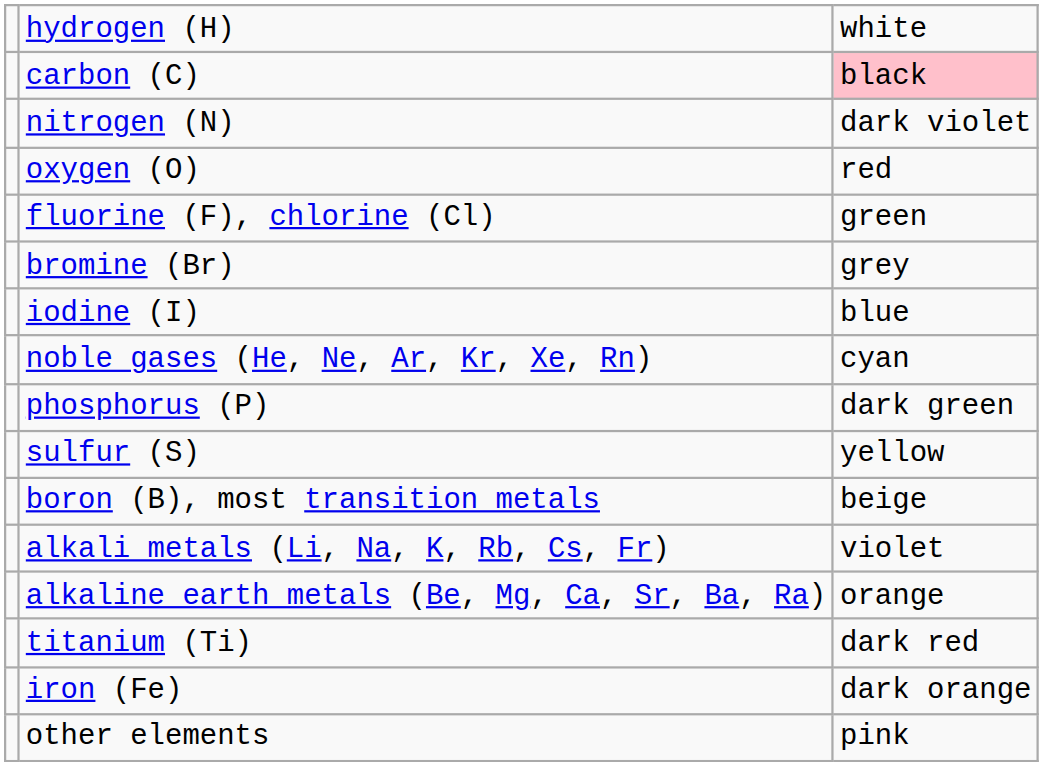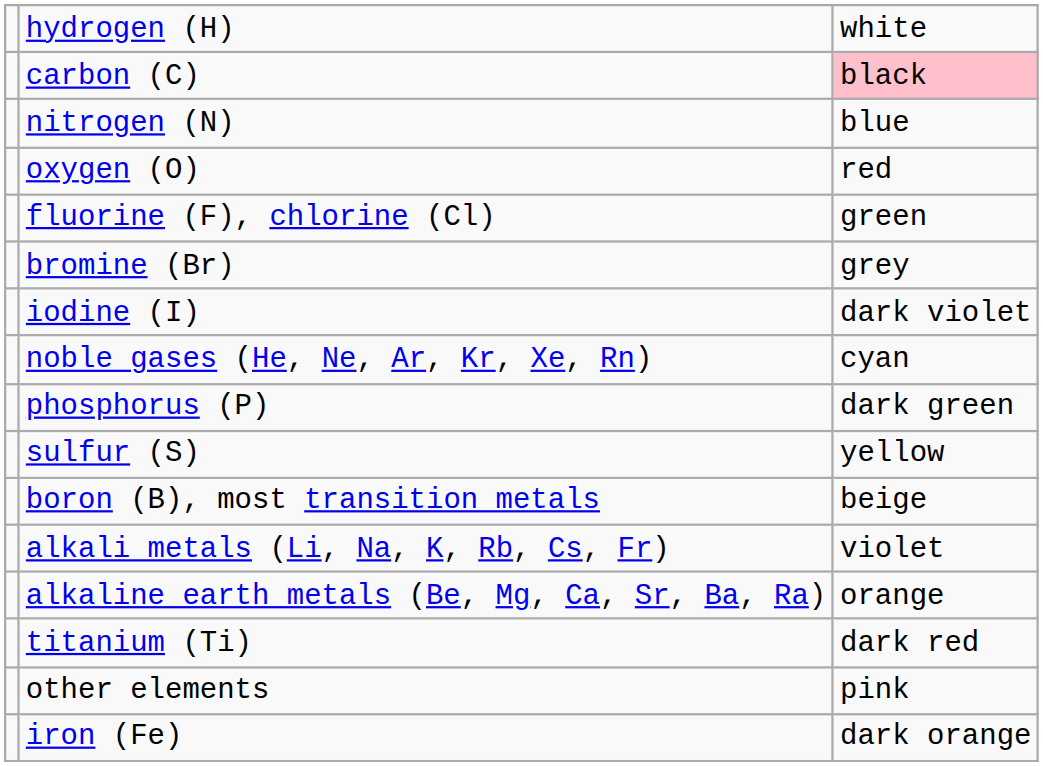nitrogen (N) | column 3: dark violet -> blue
iodine (I) | column 3: blue -> dark violet
rows swapped: iron (Fe) <-> other elements
